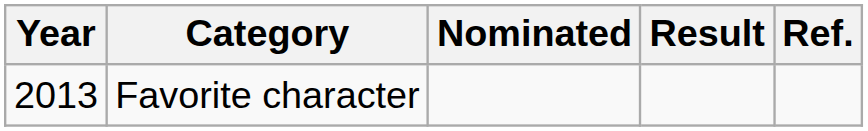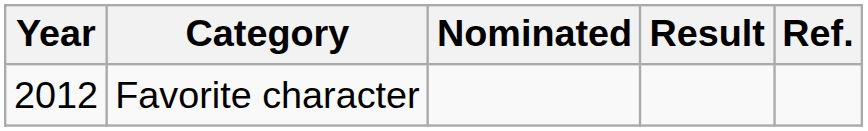Favorite character | Year: 2013 -> 2012
